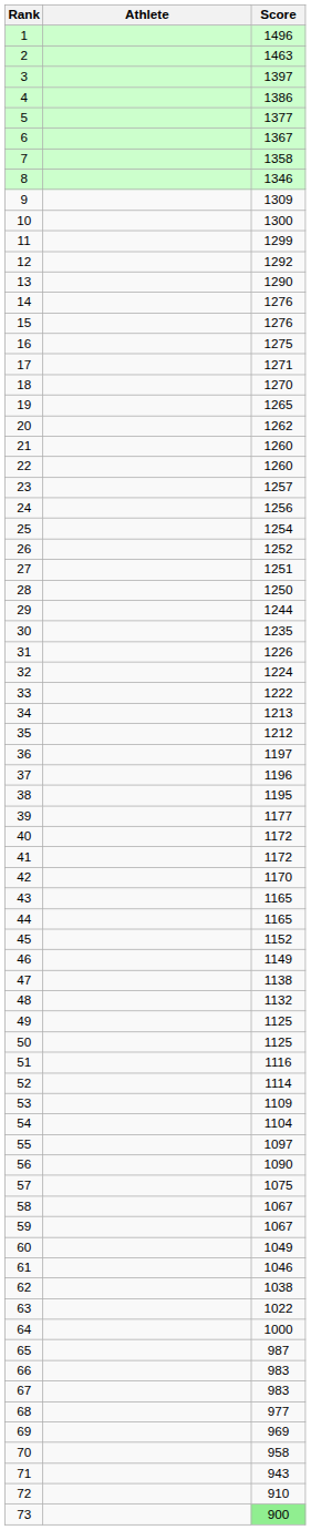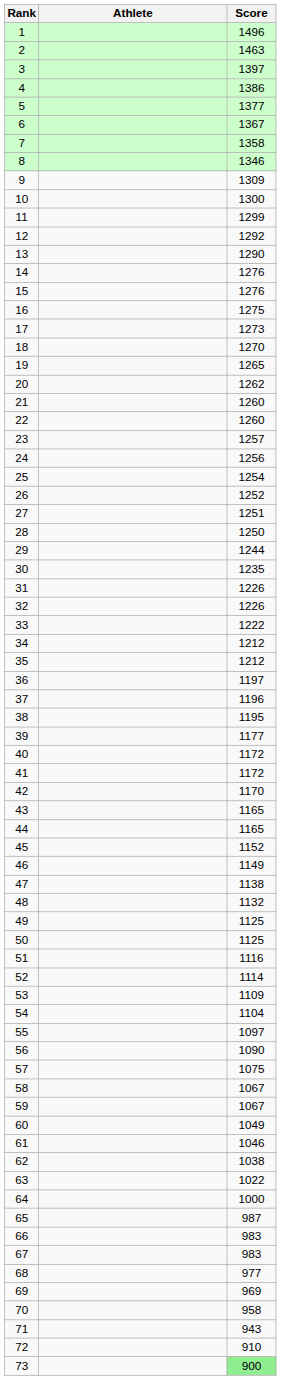17 | Score: 1271 -> 1273
32 | Score: 1224 -> 1226
34 | Score: 1213 -> 1212
